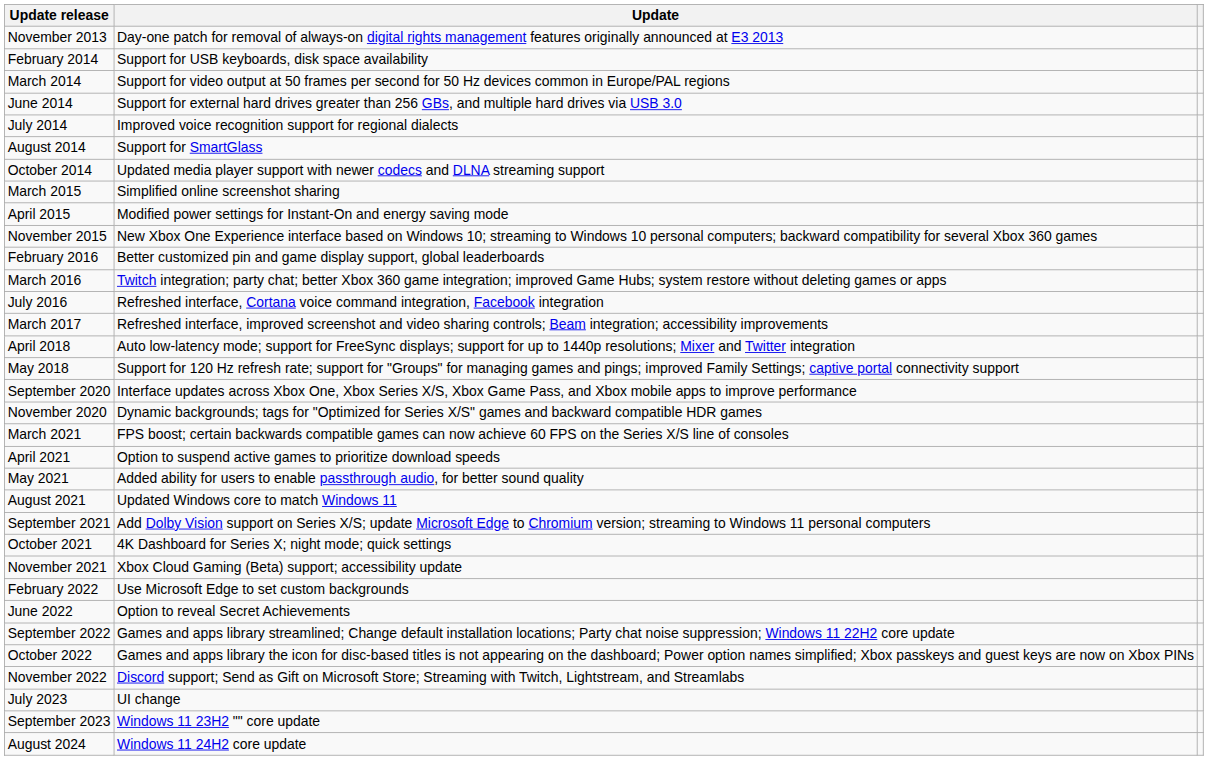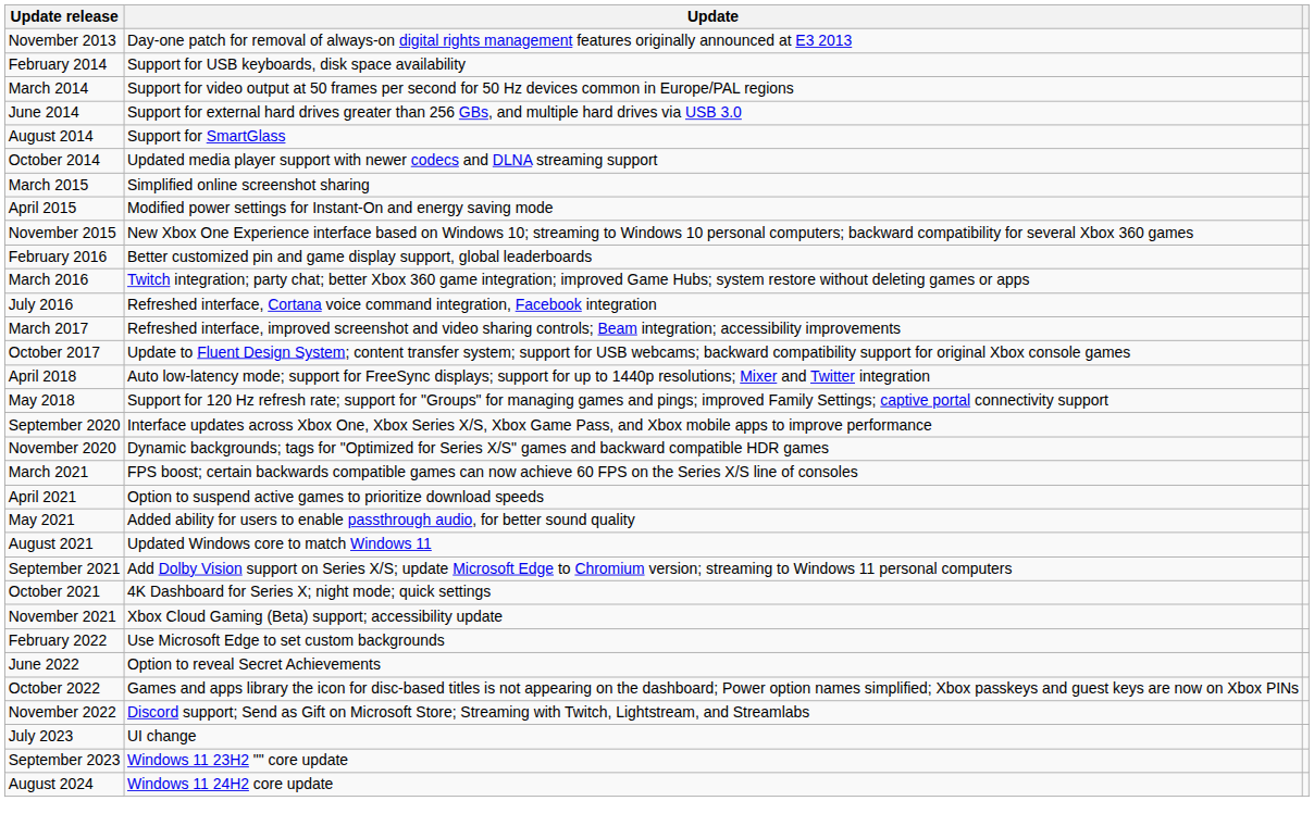- row: July 2014 | Improved voice recognition support for regional dialects
+ row: October 2017 | Update to Fluent Design System; content transfer system; support for USB webcams; backward compatibility support for original Xbox console games
- row: September 2022 | Games and apps library streamlined; Change default installation locations; Party chat noise suppression; Windows 11 22H2 core update
